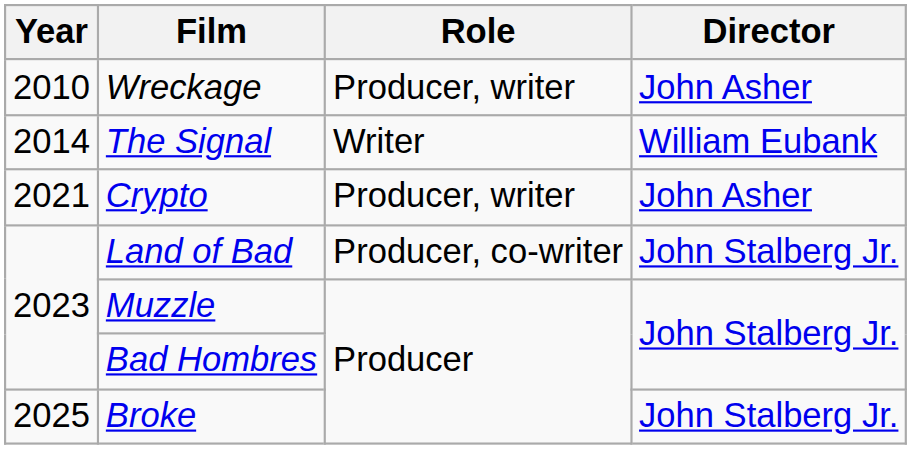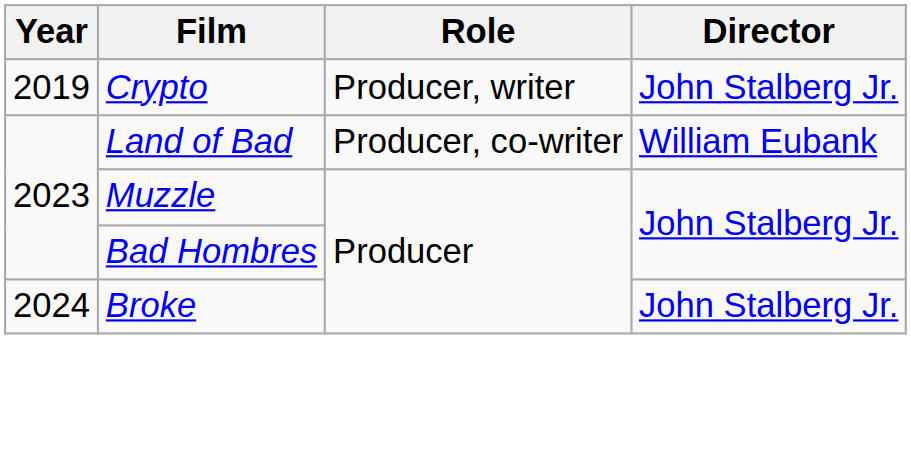- row: 2010 | Wreckage | Producer, writer | John Asher
- row: 2014 | The Signal | Writer | William Eubank
Crypto | Year: 2021 -> 2019
Crypto | Director: John Asher -> John Stalberg Jr.
Land of Bad | Director: John Stalberg Jr. -> William Eubank
Broke | Year: 2025 -> 2024
